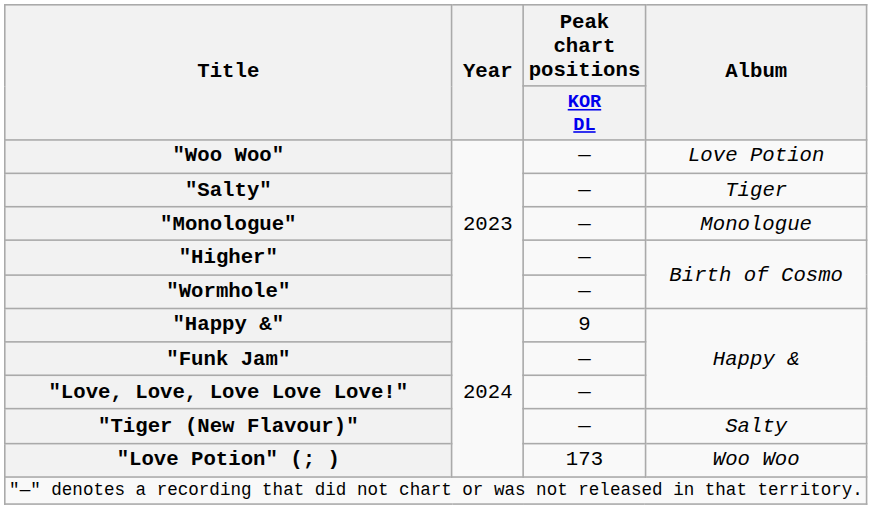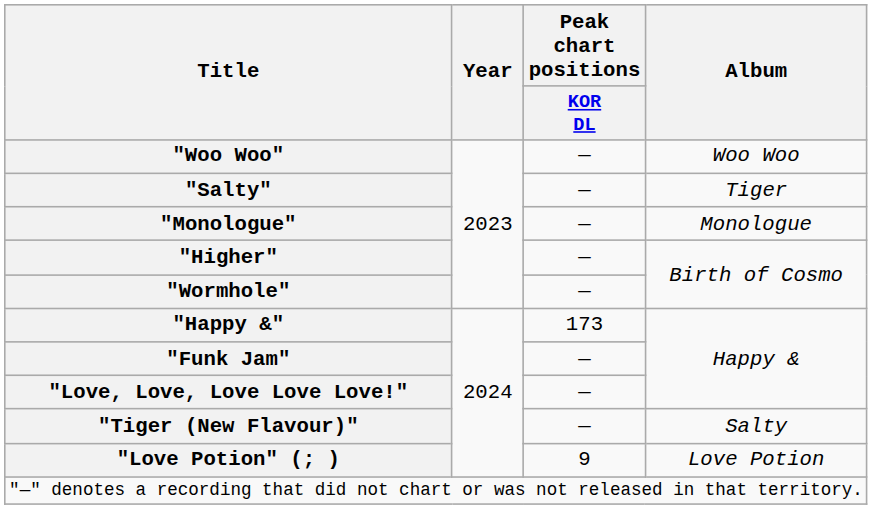"Woo Woo" | Album: Love Potion -> Woo Woo
"Happy &" | Peak chart positions / KOR DL: 9 -> 173
"Love Potion" (; ) | Peak chart positions / KOR DL: 173 -> 9
"Love Potion" (; ) | Album: Woo Woo -> Love Potion
